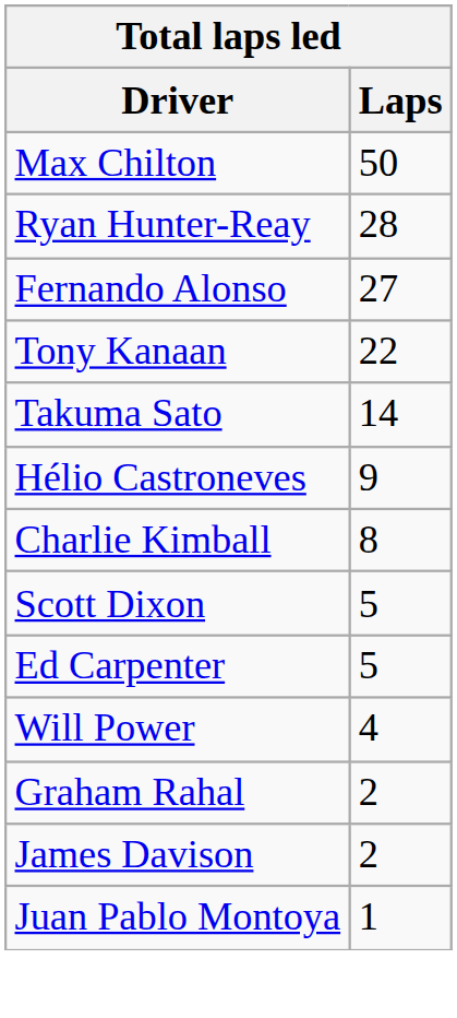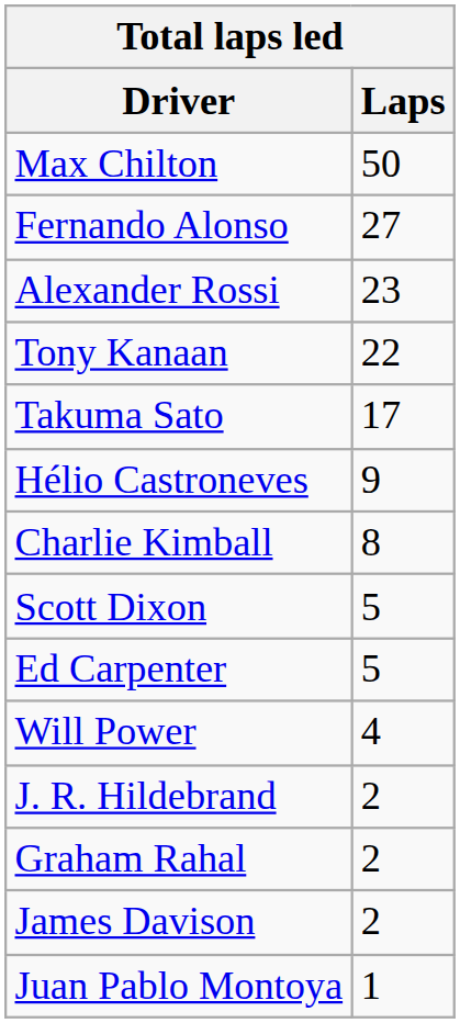- row: Ryan Hunter-Reay | 28
+ row: Alexander Rossi | 23
Takuma Sato | Laps: 14 -> 17
+ row: J. R. Hildebrand | 2
